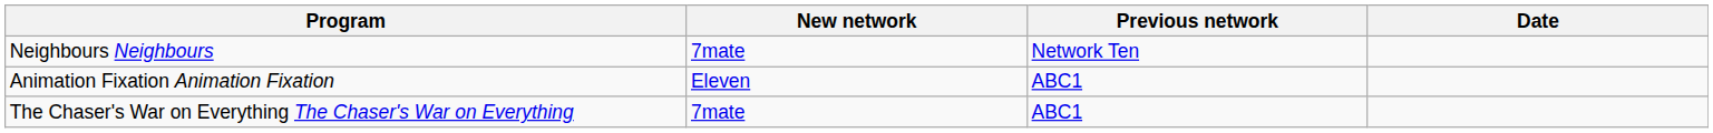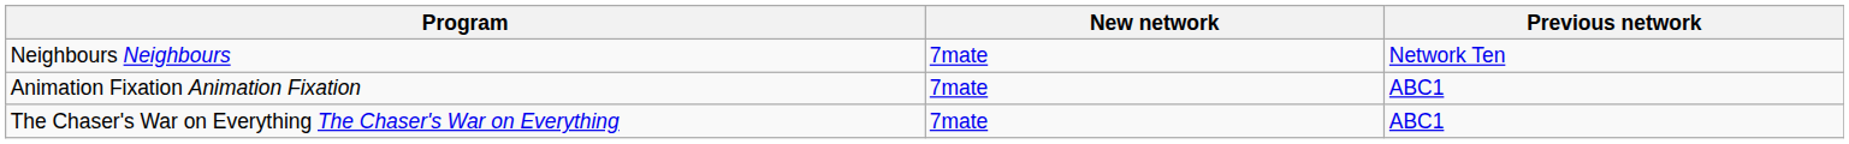- column: Date
Animation Fixation Animation Fixation | New network: Eleven -> 7mate
